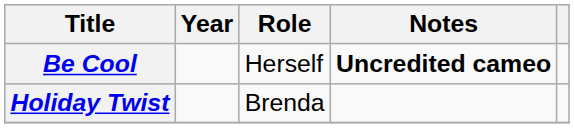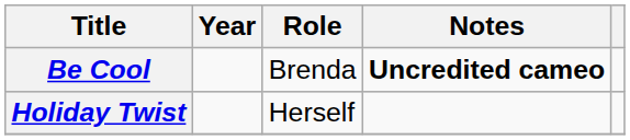Be Cool | Role: Herself -> Brenda
Holiday Twist | Role: Brenda -> Herself
